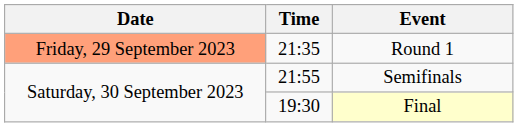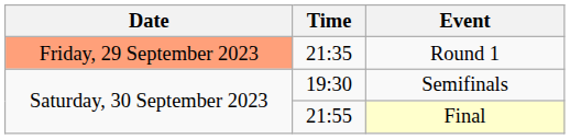Semifinals | Time: 21:55 -> 19:30
Final | Time: 19:30 -> 21:55
